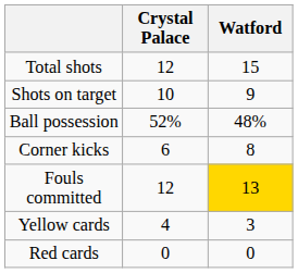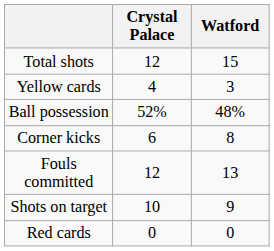rows swapped: Shots on target <-> Yellow cards
Fouls committed | Watford: gold background -> no background
